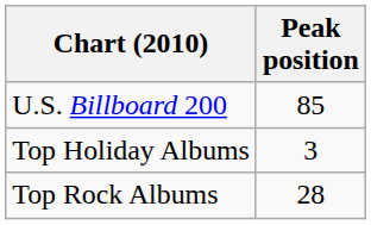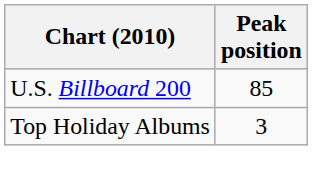- row: Top Rock Albums | 28
